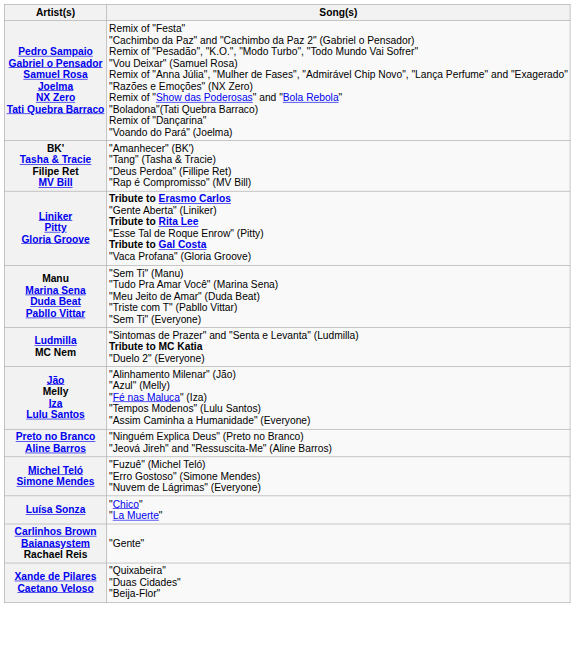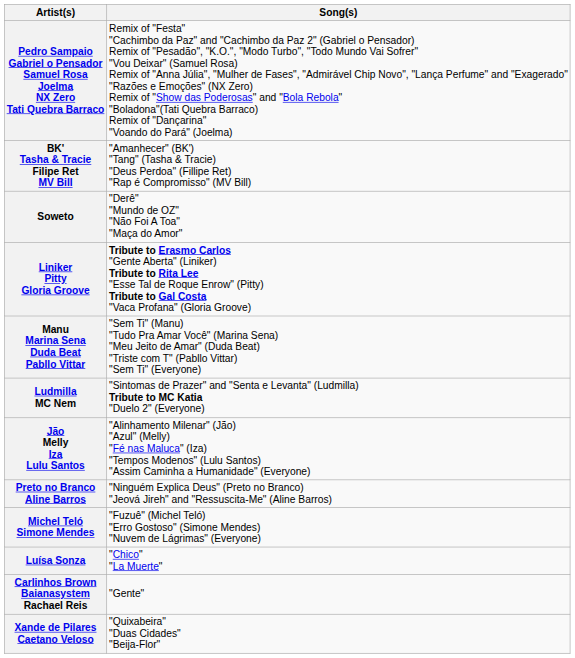+ row: Soweto | "Derê" "Mundo de OZ" "Não Foi A Toa" "Maça do Amor"
